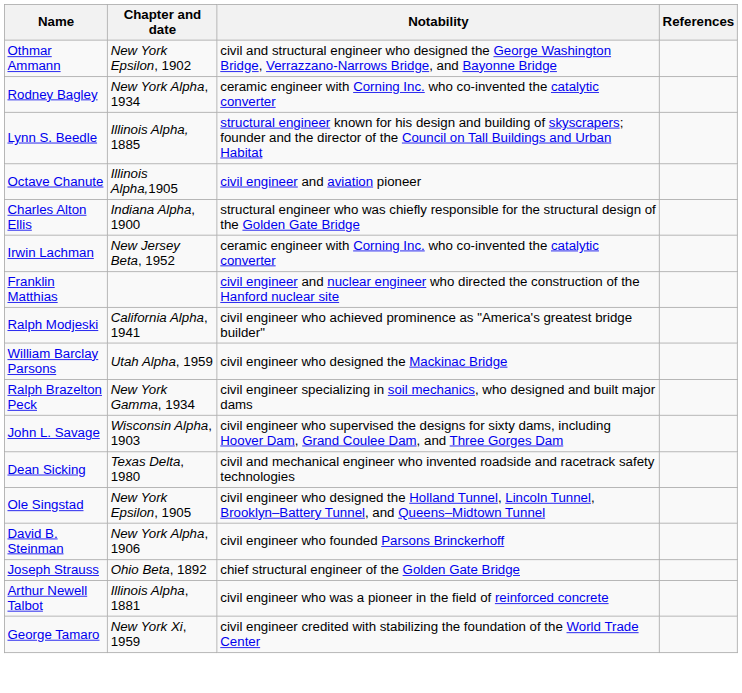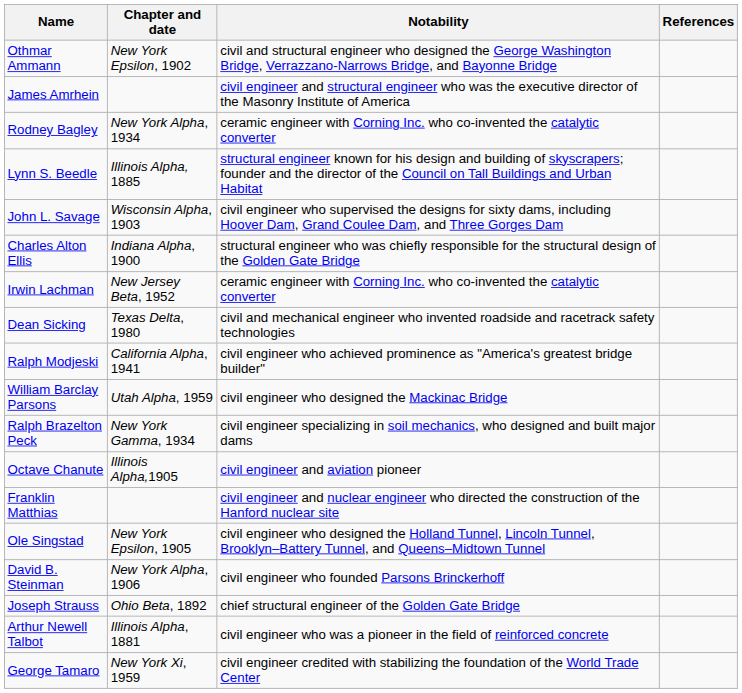+ row: James Amrhein | civil engineer and structural engineer who was the executive director of the Masonry Institute of America
rows swapped: Octave Chanute <-> John L. Savage
rows swapped: Franklin Matthias <-> Dean Sicking
